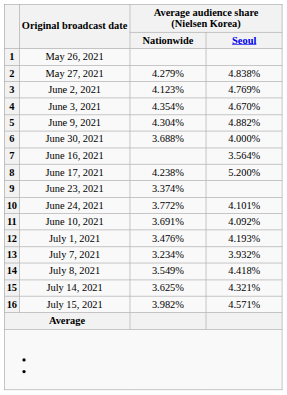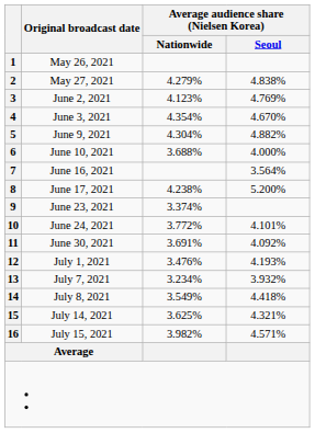6 | Original broadcast date: June 30, 2021 -> June 10, 2021
11 | Original broadcast date: June 10, 2021 -> June 30, 2021
